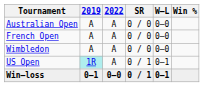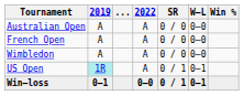+ column: ...
